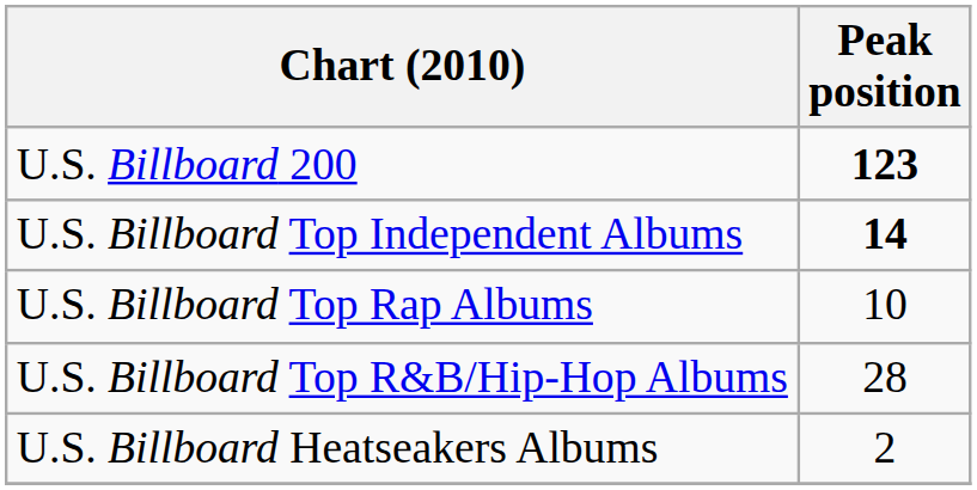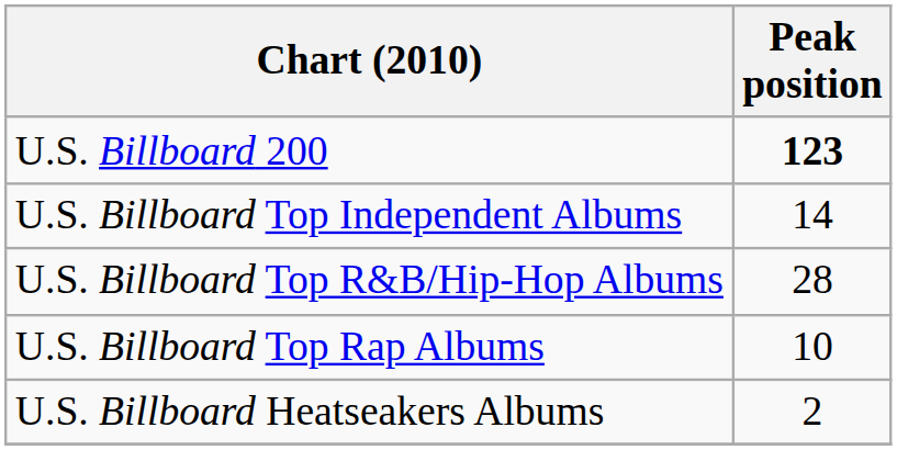U.S. Billboard Top Independent Albums | Peak position: bold -> normal
rows swapped: U.S. Billboard Top R&B/Hip-Hop Albums <-> U.S. Billboard Top Rap Albums
